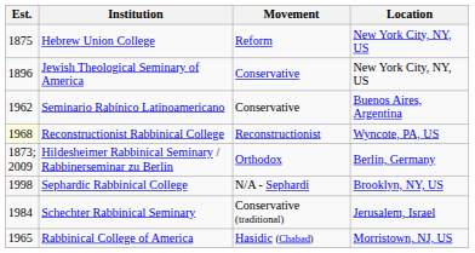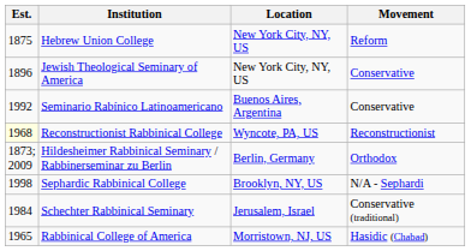columns swapped: Movement <-> Location
Seminario Rabínico Latinoamericano | Est.: 1962 -> 1992
